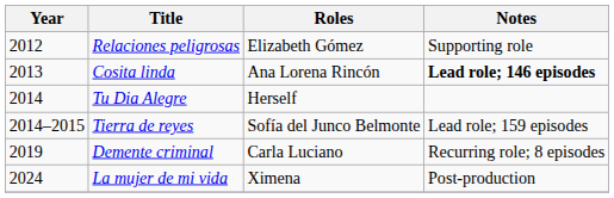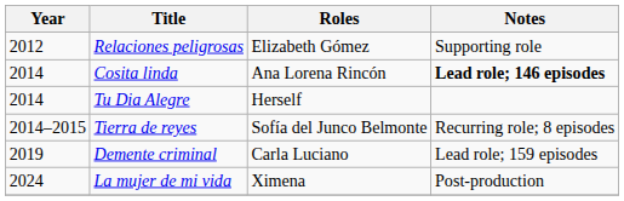Cosita linda | Year: 2013 -> 2014
Tierra de reyes | Notes: Lead role; 159 episodes -> Recurring role; 8 episodes
Demente criminal | Notes: Recurring role; 8 episodes -> Lead role; 159 episodes
